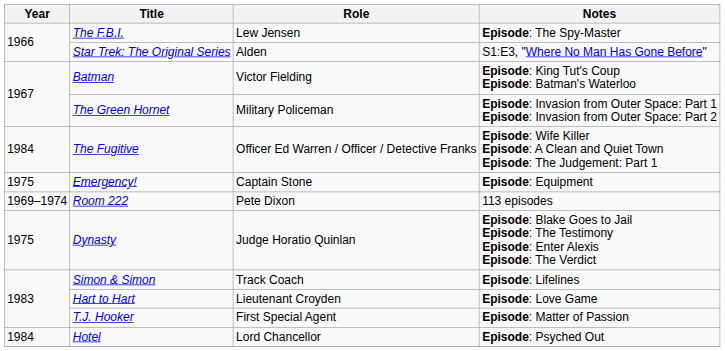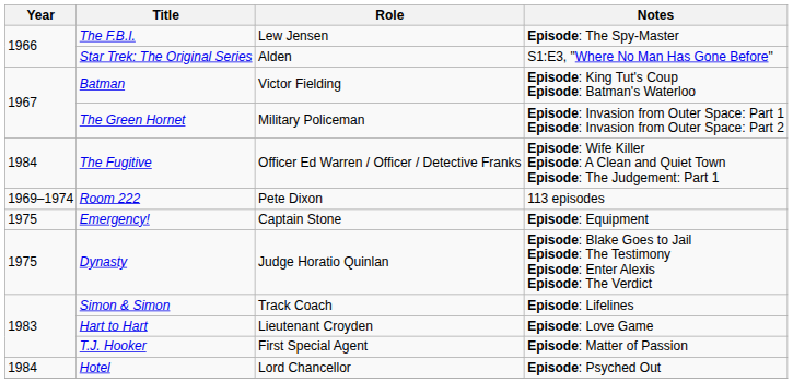rows swapped: Room 222 <-> Emergency!
